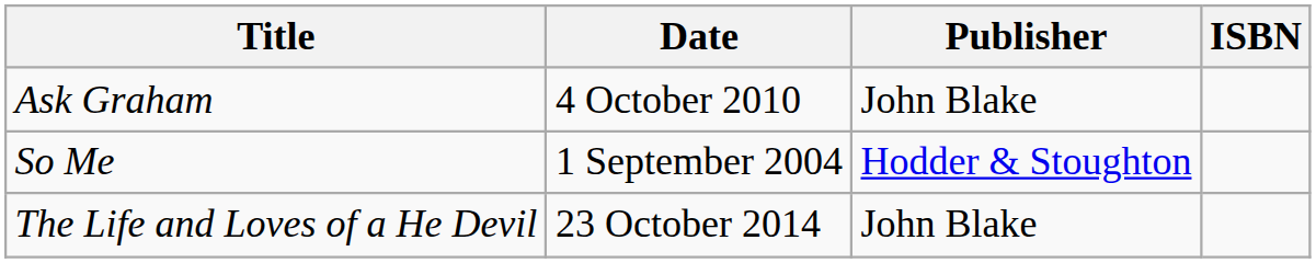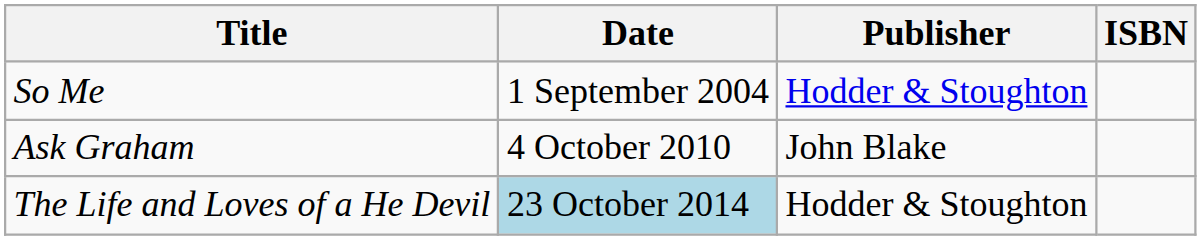rows swapped: So Me <-> Ask Graham
The Life and Loves of a He Devil | Date: no background -> lightblue background
The Life and Loves of a He Devil | Publisher: John Blake -> Hodder & Stoughton
